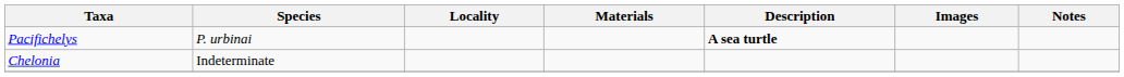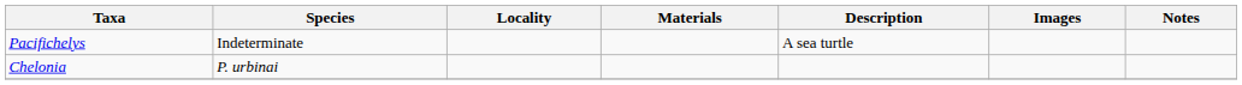Pacifichelys | Species: P. urbinai -> Indeterminate
Pacifichelys | Description: bold -> normal
Chelonia | Species: Indeterminate -> P. urbinai
